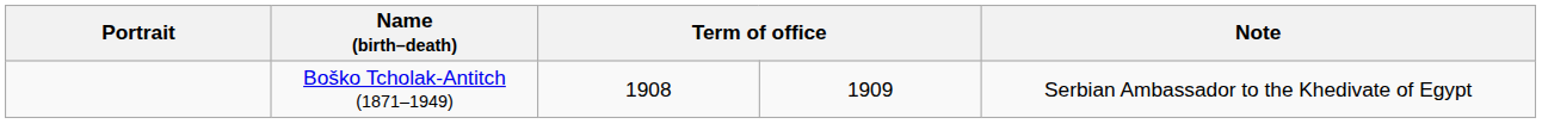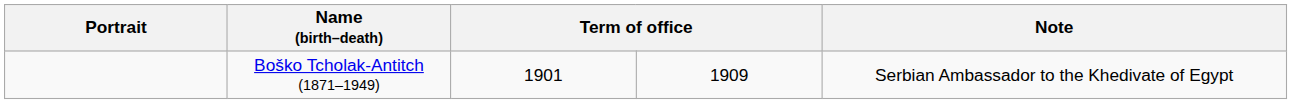Boško Tcholak-Antitch (1871–1949) | column 3: 1908 -> 1901
